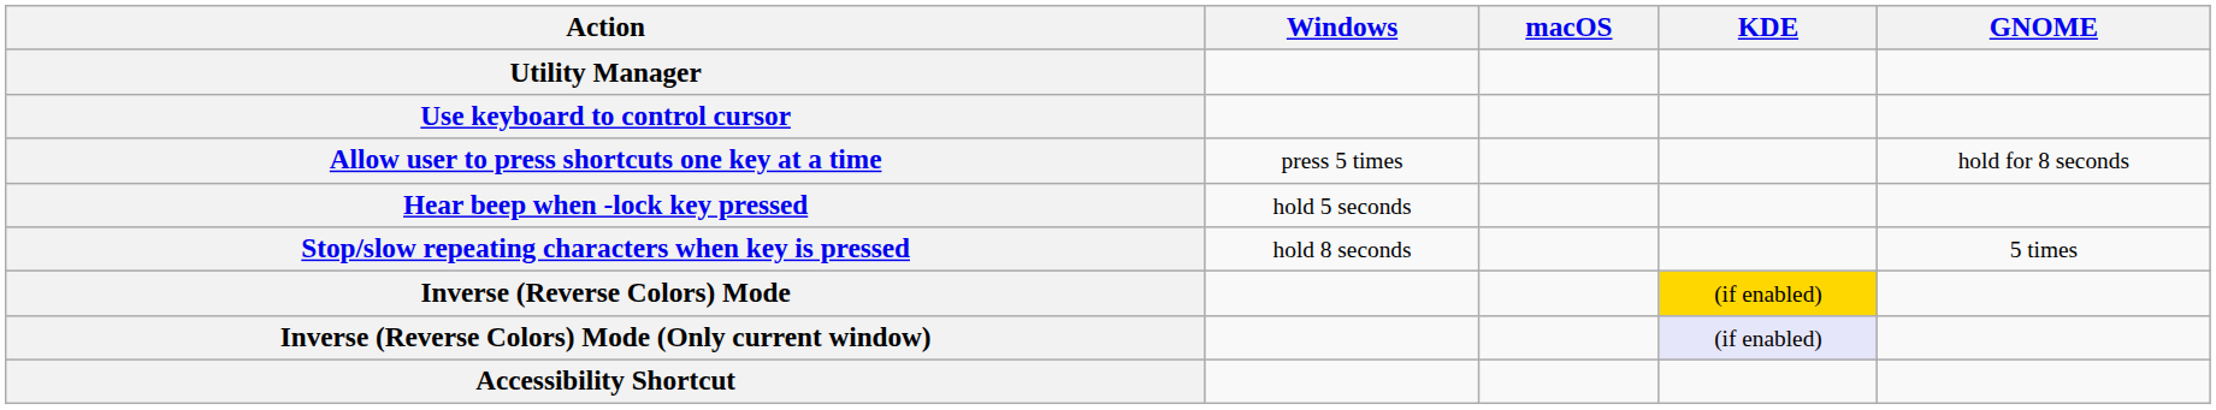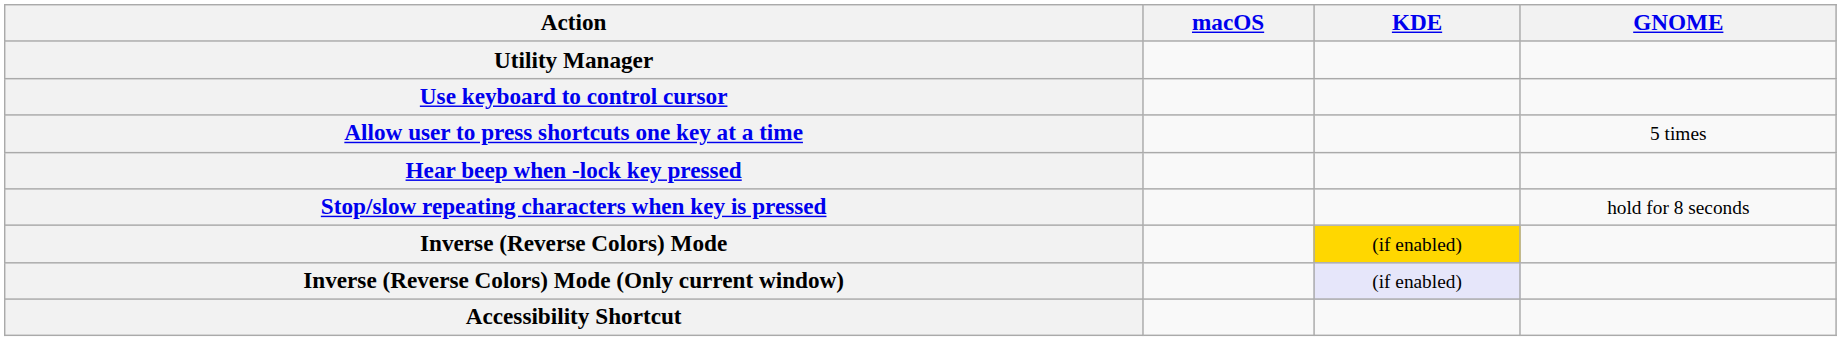- column: Windows | press 5 times | hold 5 seconds | hold 8 seconds
Allow user to press shortcuts one key at a time | GNOME: hold for 8 seconds -> 5 times
Stop/slow repeating characters when key is pressed | GNOME: 5 times -> hold for 8 seconds
